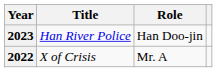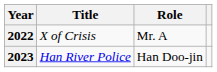rows swapped: 2022 <-> 2023
